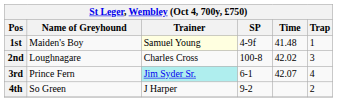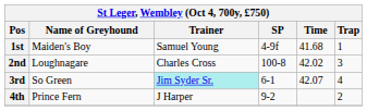1st | Trainer: lightyellow background -> no background
1st | Time: 41.48 -> 41.68
3rd | Name of Greyhound: Prince Fern -> So Green
4th | Name of Greyhound: So Green -> Prince Fern
